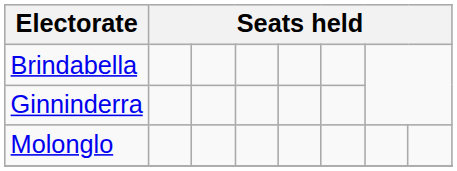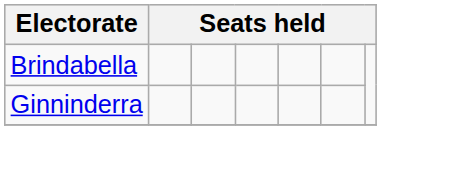- row: Molonglo
